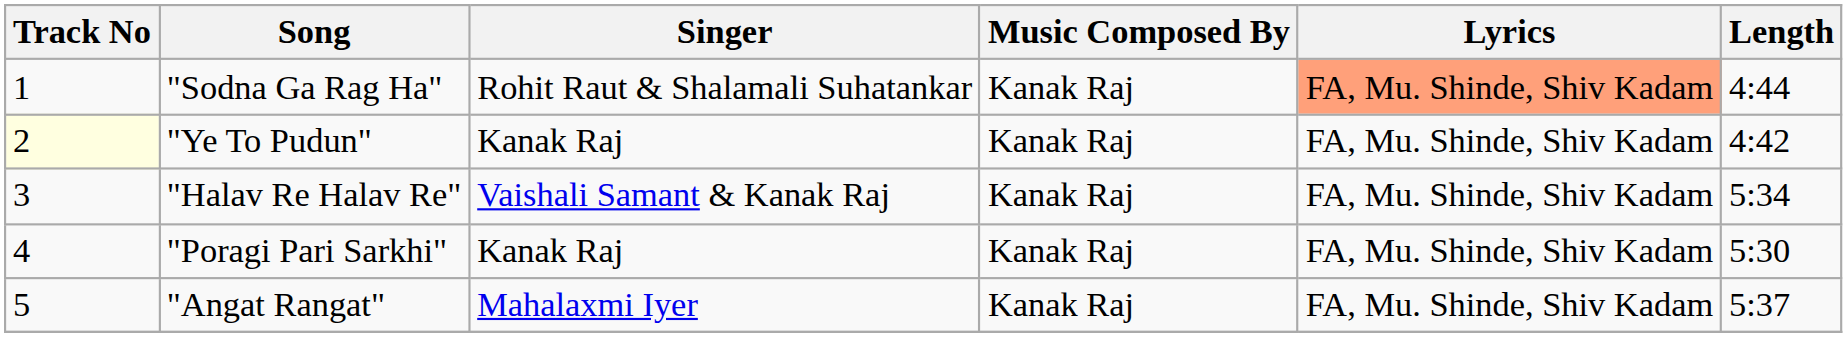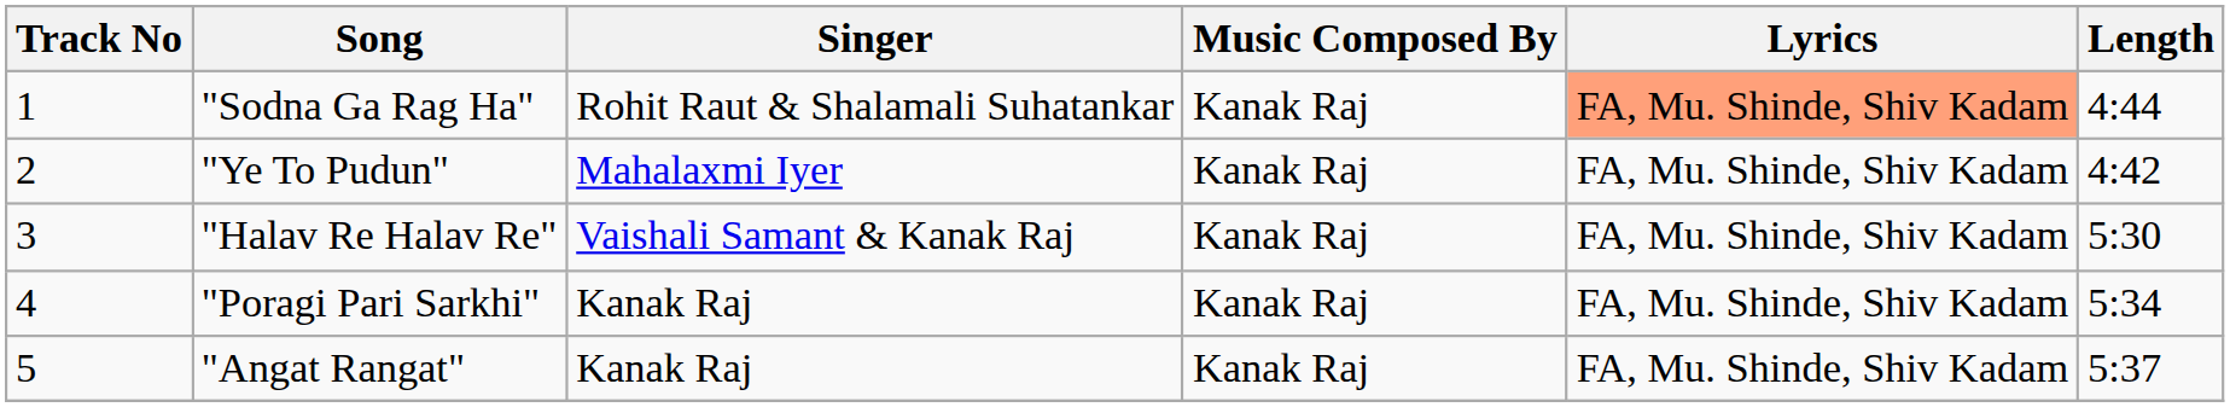"Ye To Pudun" | Track No: lightyellow background -> no background
"Ye To Pudun" | Singer: Kanak Raj -> Mahalaxmi Iyer
"Halav Re Halav Re" | Length: 5:34 -> 5:30
"Poragi Pari Sarkhi" | Length: 5:30 -> 5:34
"Angat Rangat" | Singer: Mahalaxmi Iyer -> Kanak Raj
